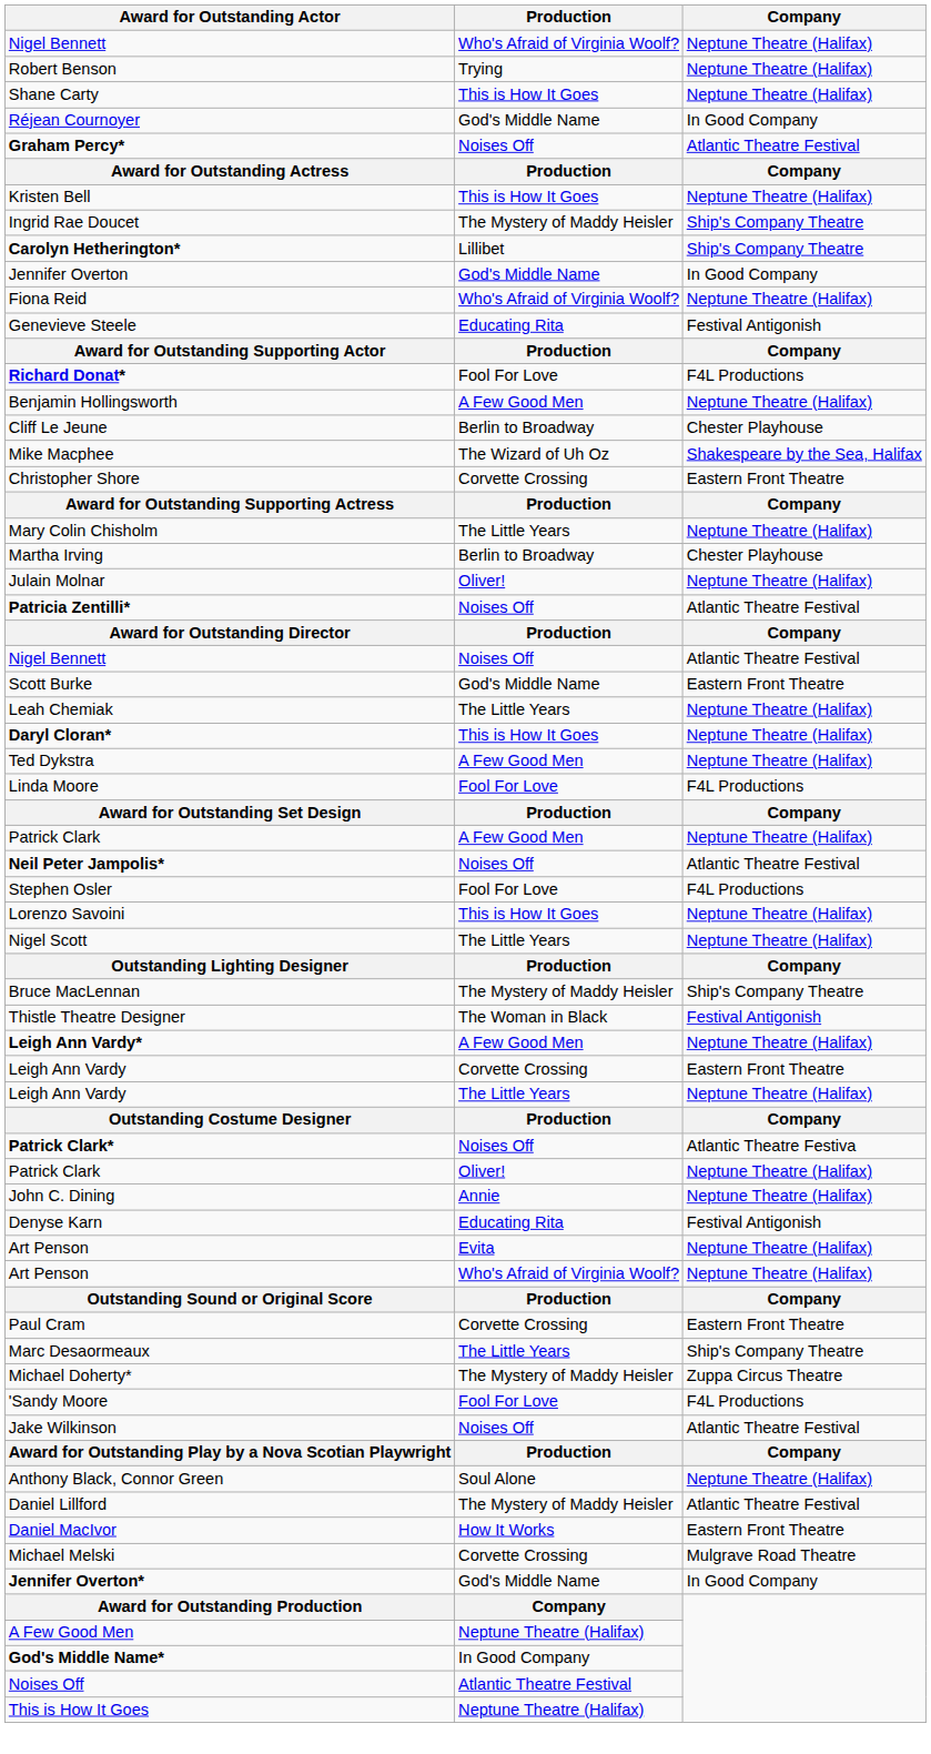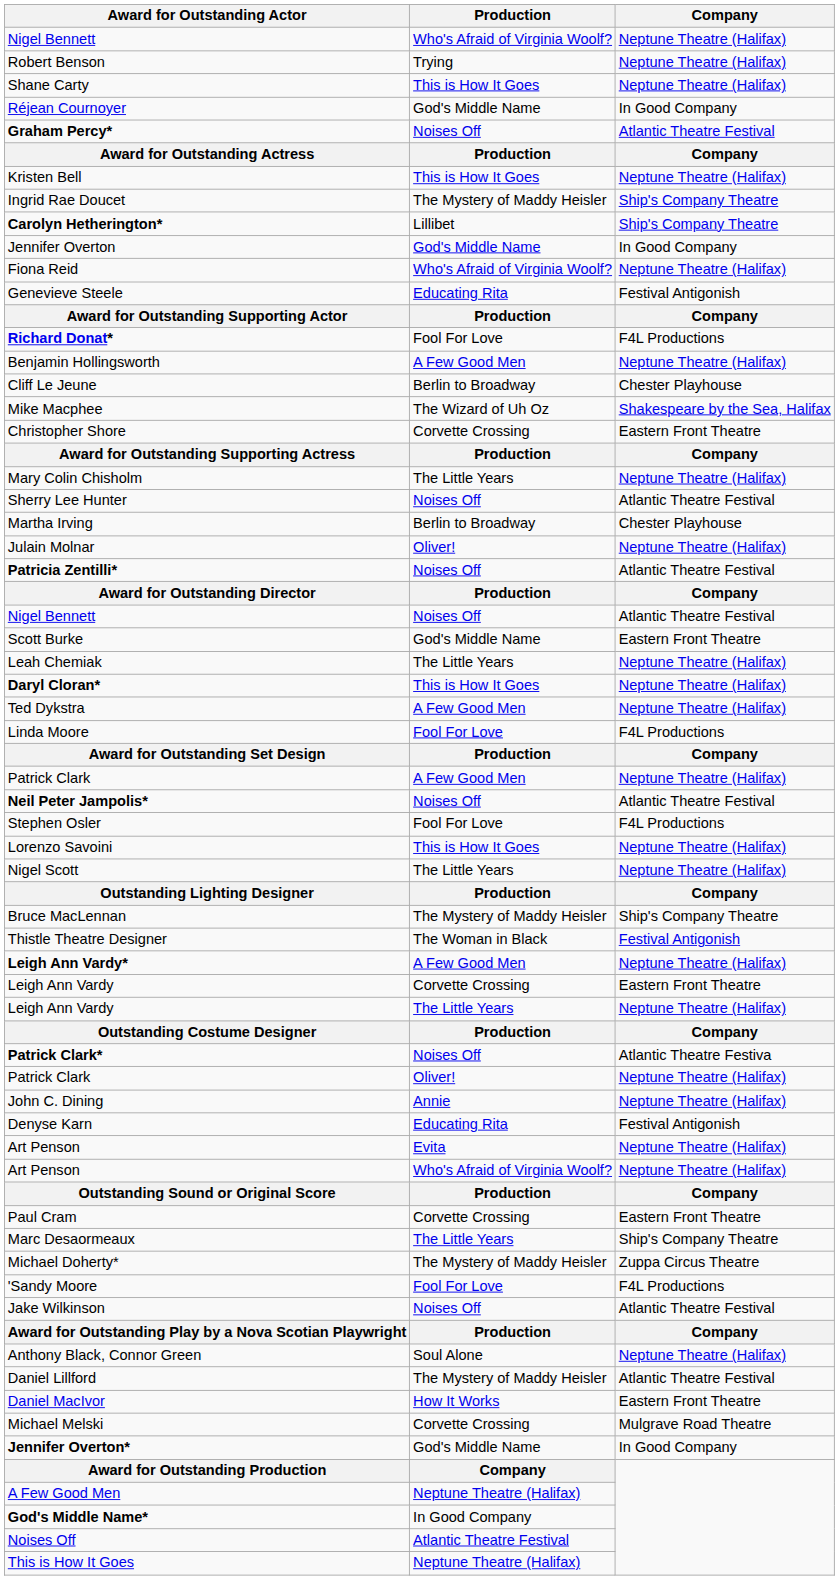+ row: Sherry Lee Hunter | Noises Off | Atlantic Theatre Festival
